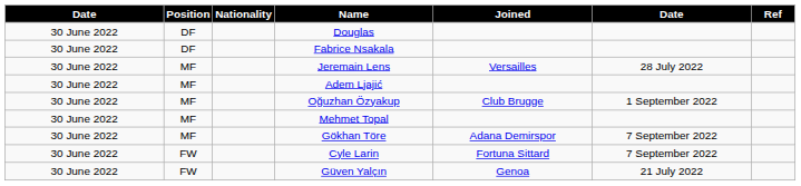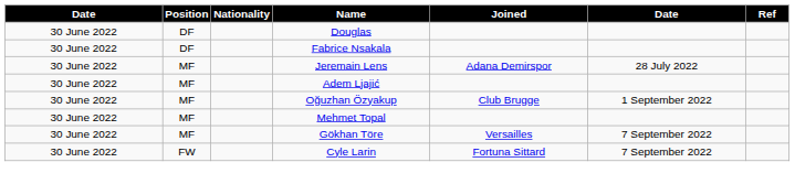Jeremain Lens | Joined: Versailles -> Adana Demirspor
Gökhan Töre | Joined: Adana Demirspor -> Versailles
- row: 30 June 2022 | FW | Güven Yalçın | Genoa | 21 July 2022
